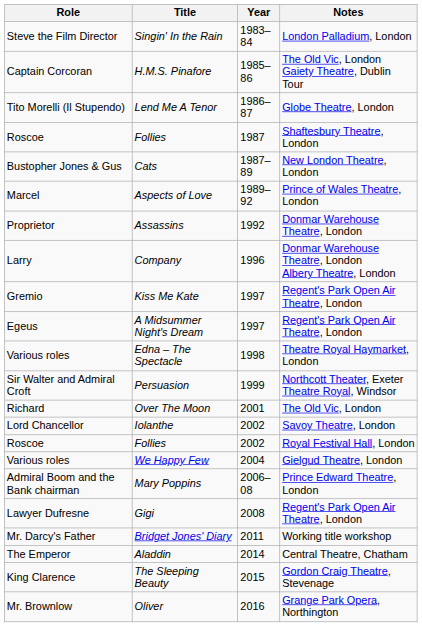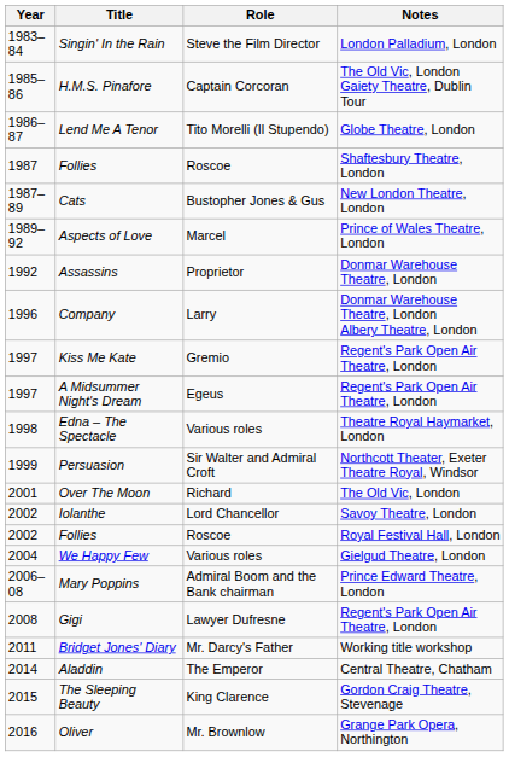columns swapped: Year <-> Role
